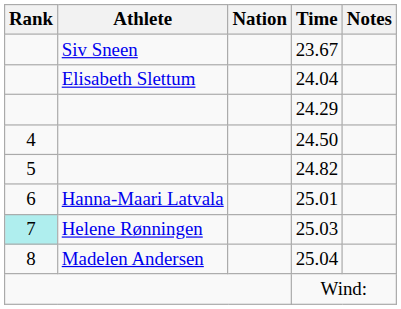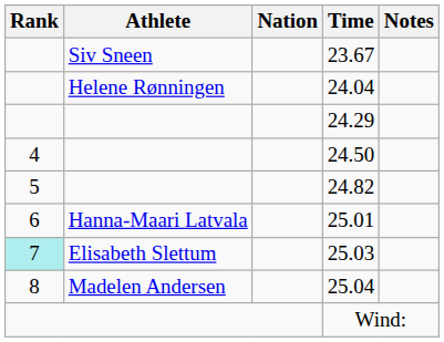24.04 | Athlete: Elisabeth Slettum -> Helene Rønningen
25.03 | Athlete: Helene Rønningen -> Elisabeth Slettum
